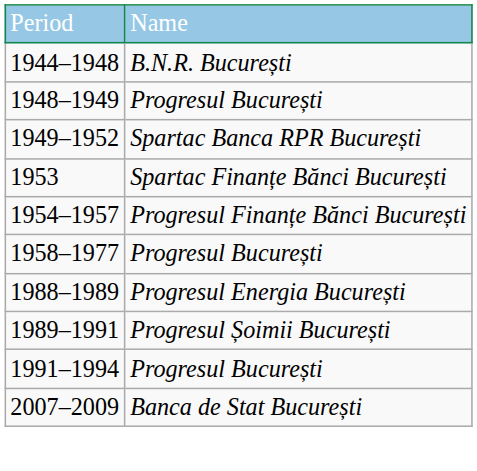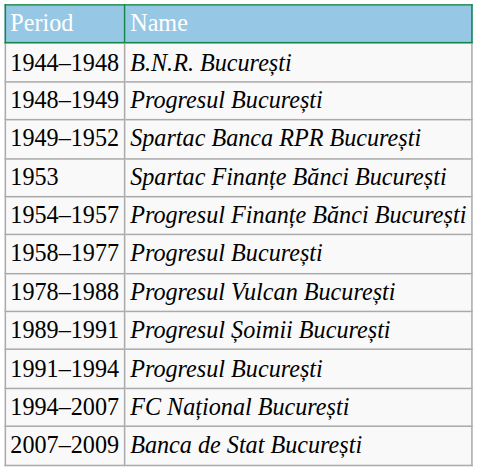+ row: 1978–1988 | Progresul Vulcan București
- row: 1988–1989 | Progresul Energia București
+ row: 1994–2007 | FC Național București
